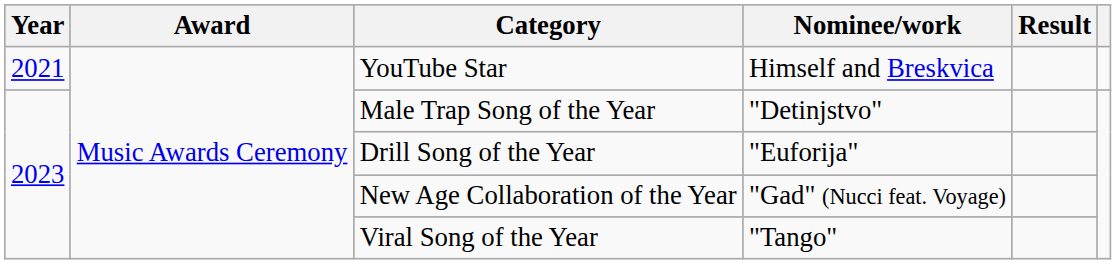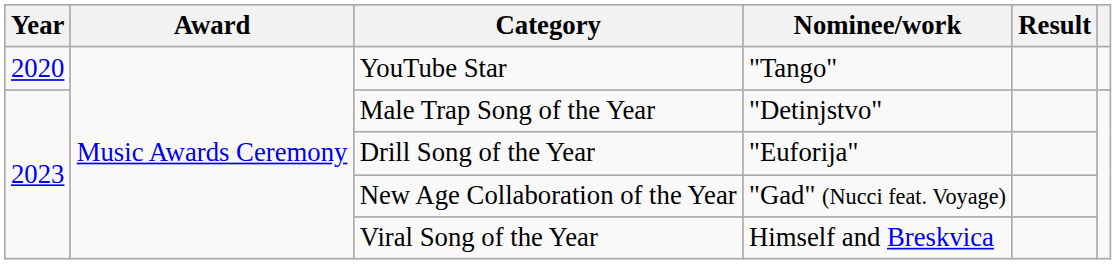YouTube Star | Year: 2021 -> 2020
YouTube Star | Nominee/work: Himself and Breskvica -> "Tango"
Viral Song of the Year | Nominee/work: "Tango" -> Himself and Breskvica
